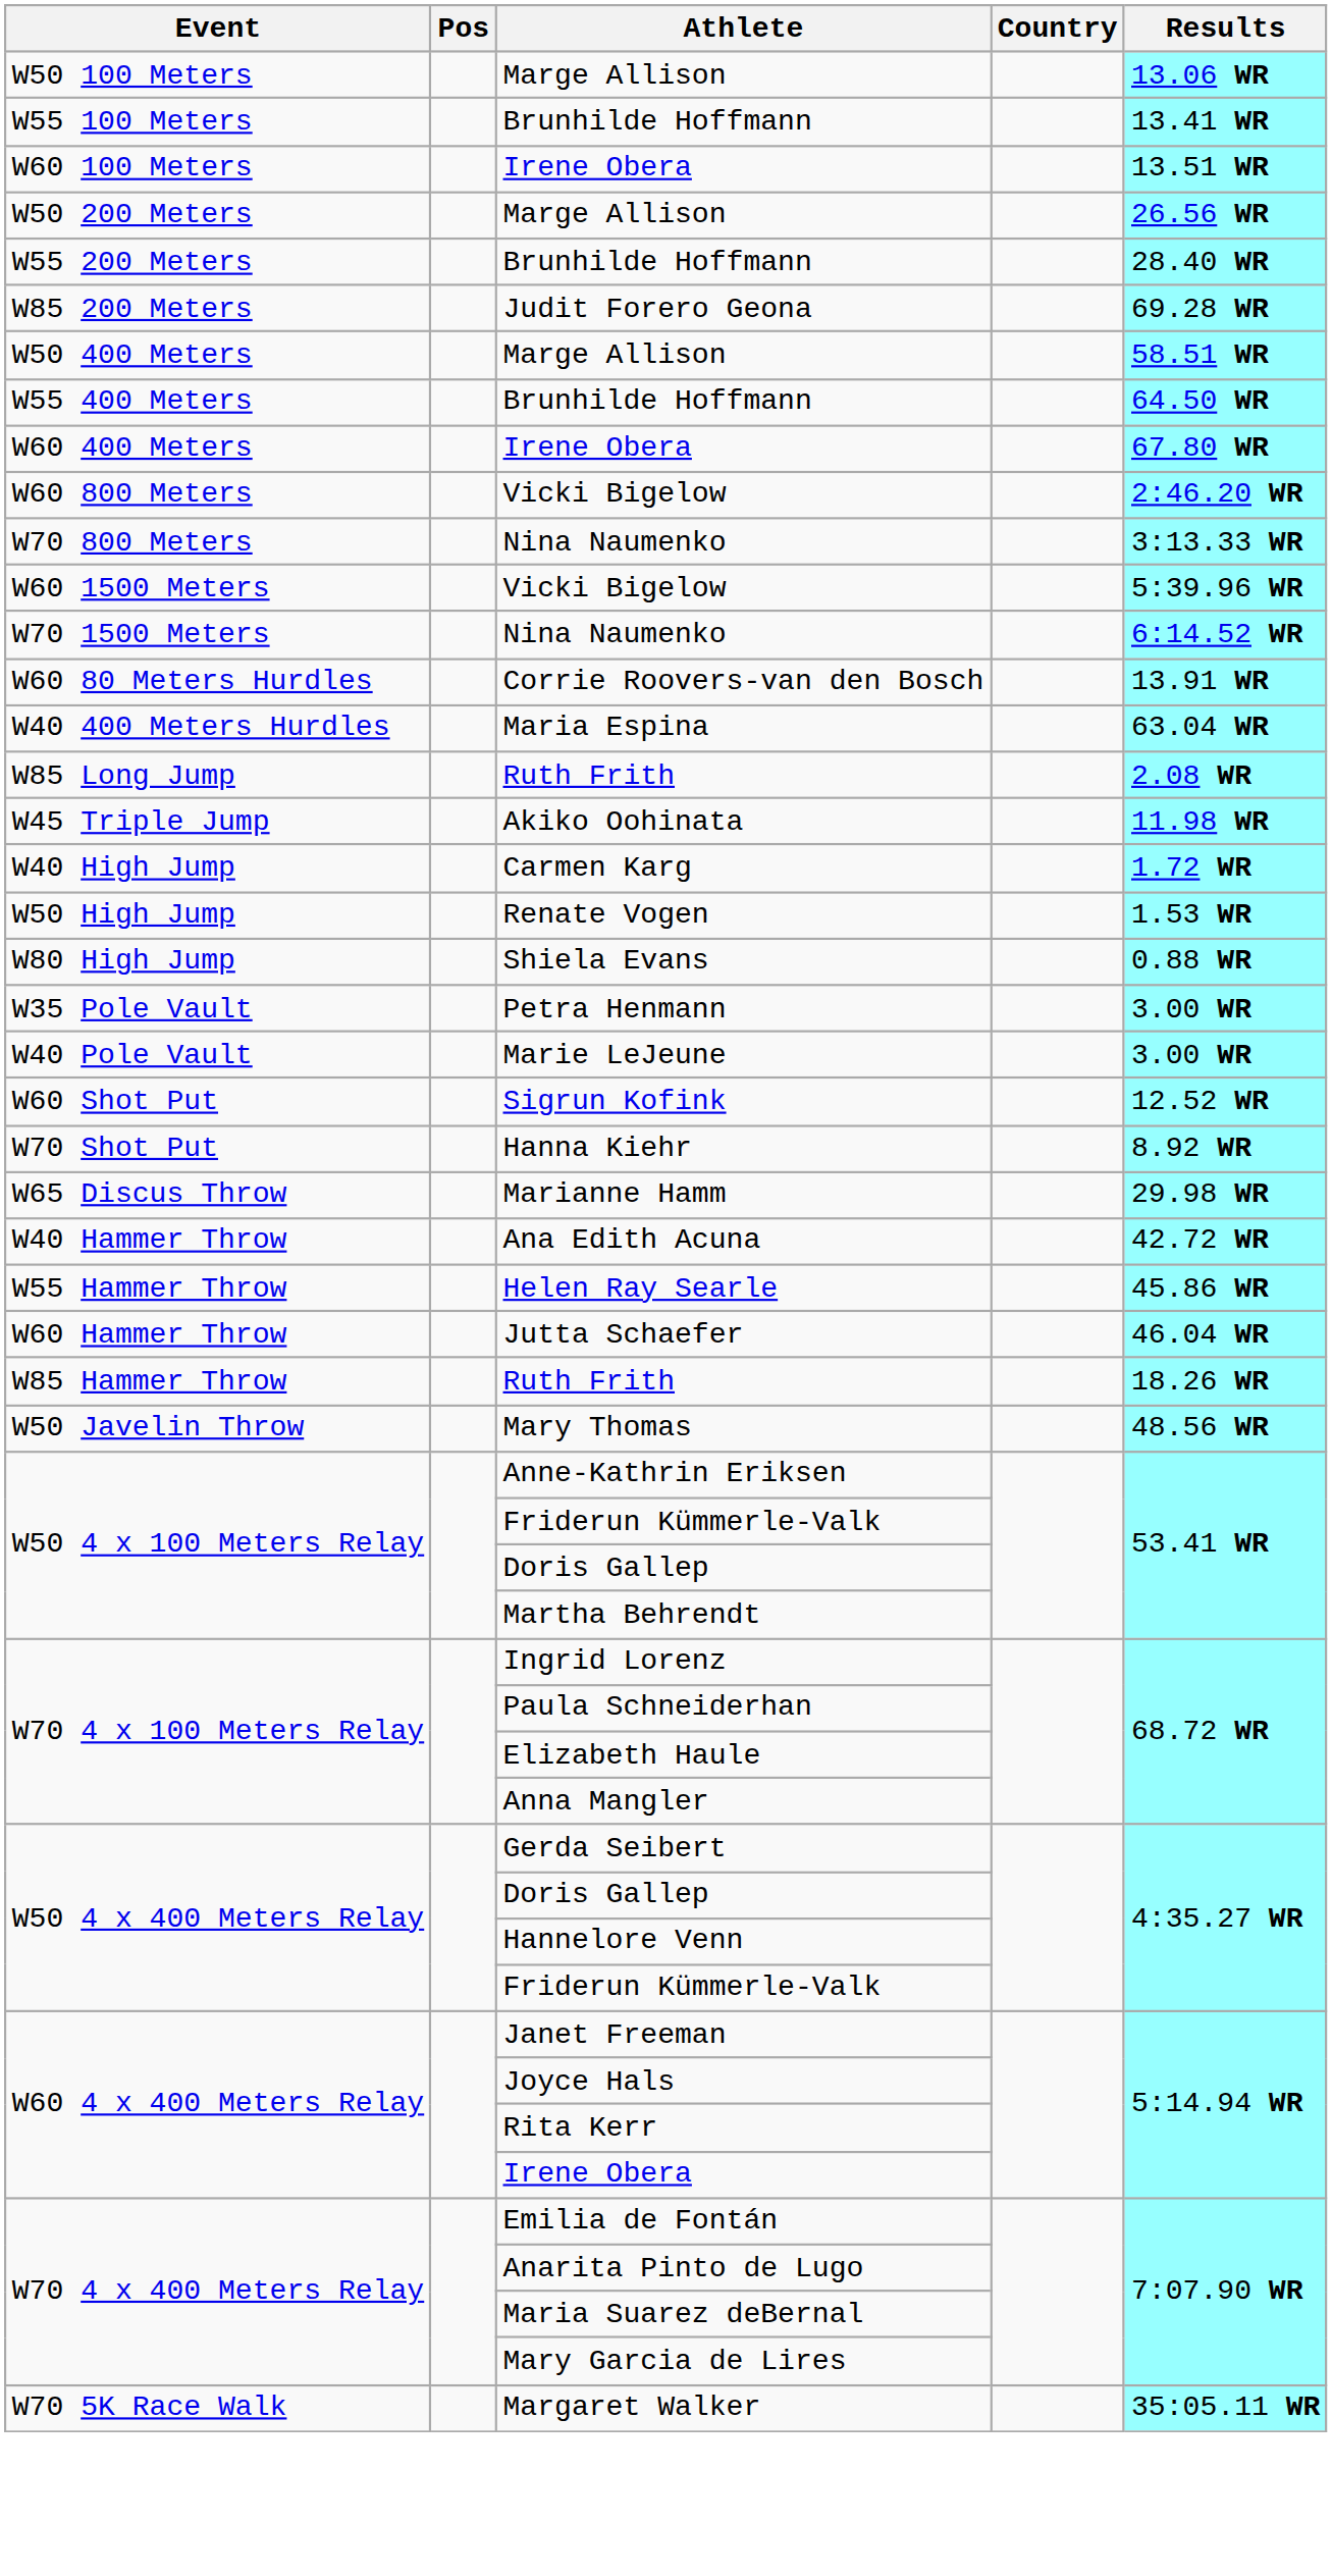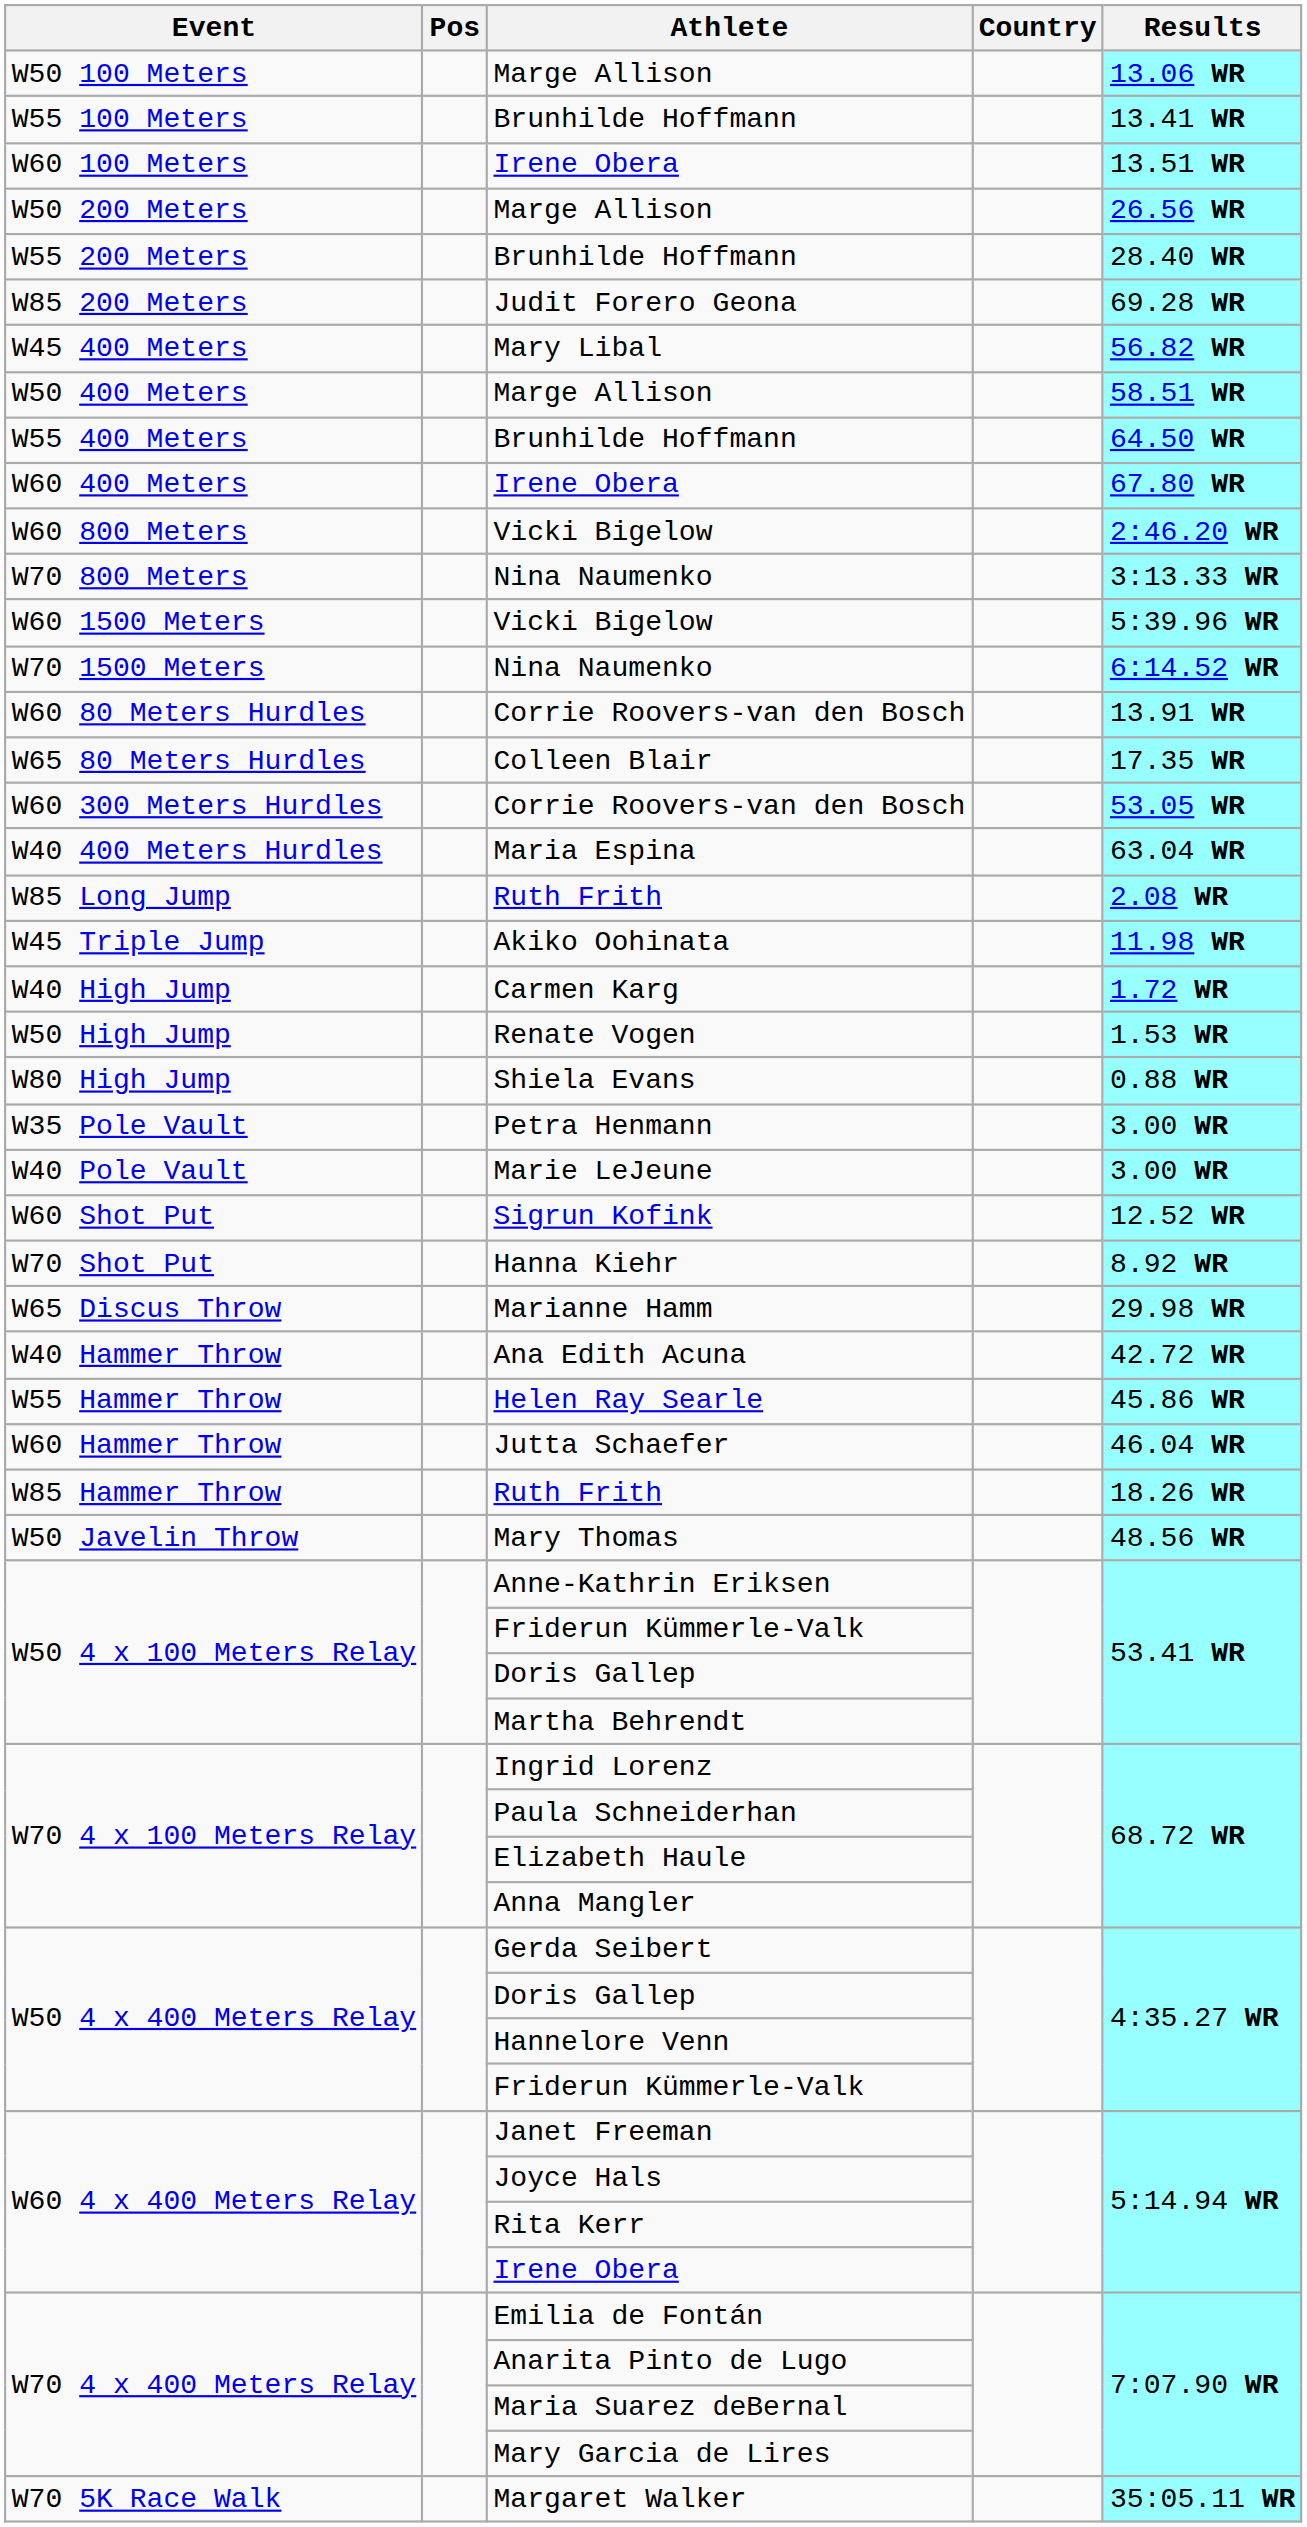+ row: W45 400 Meters | Mary Libal | 56.82 WR
+ row: W65 80 Meters Hurdles | Colleen Blair | 17.35 WR
+ row: W60 300 Meters Hurdles | Corrie Roovers-van den Bosch | 53.05 WR
